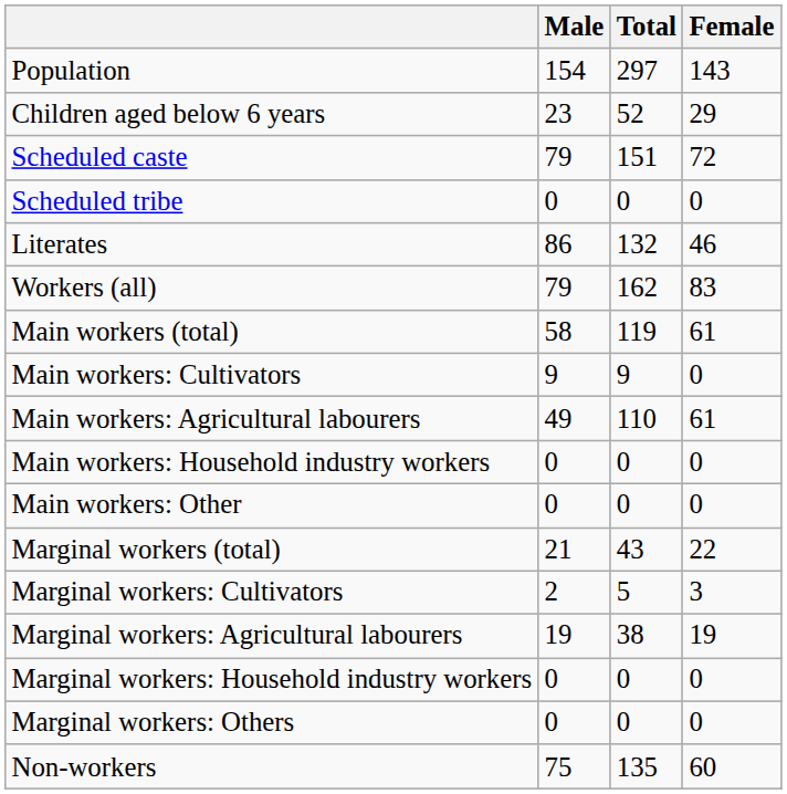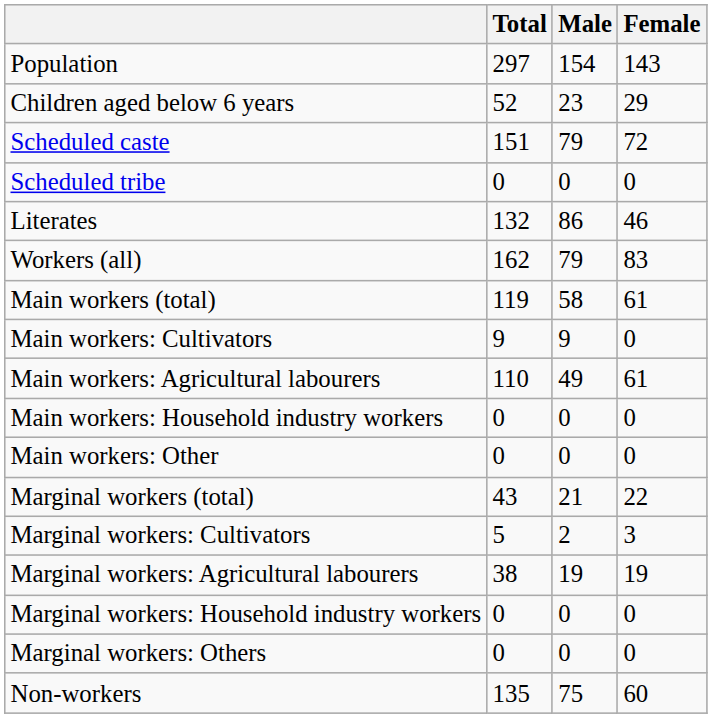columns swapped: Total <-> Male
